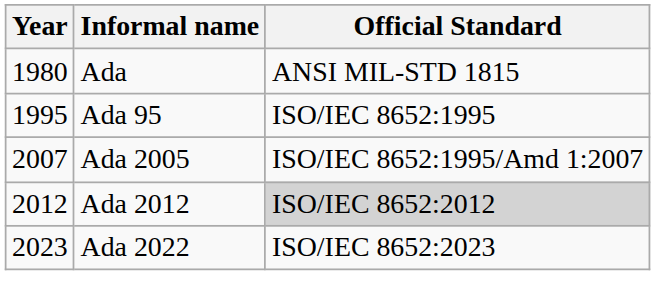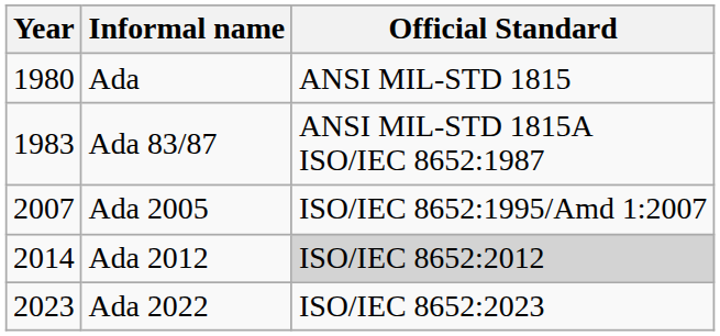+ row: 1983 | Ada 83/87 | ANSI MIL-STD 1815A ISO/IEC 8652:1987
- row: 1995 | Ada 95 | ISO/IEC 8652:1995
Ada 2012 | Year: 2012 -> 2014
